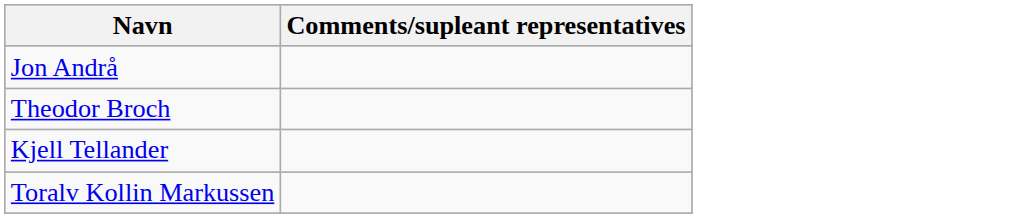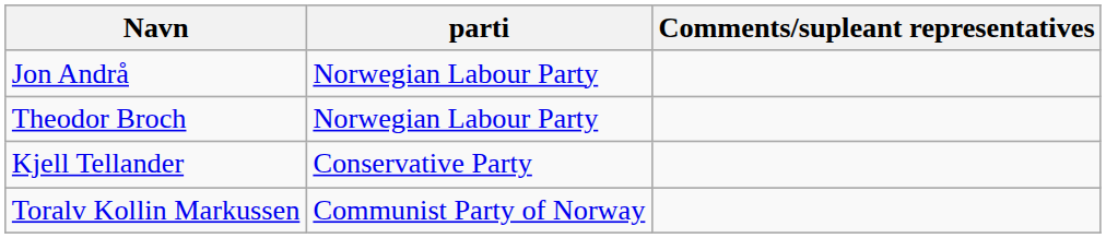+ column: parti | Norwegian Labour Party | Norwegian Labour Party | Conservative Party | Communist Party of Norway
